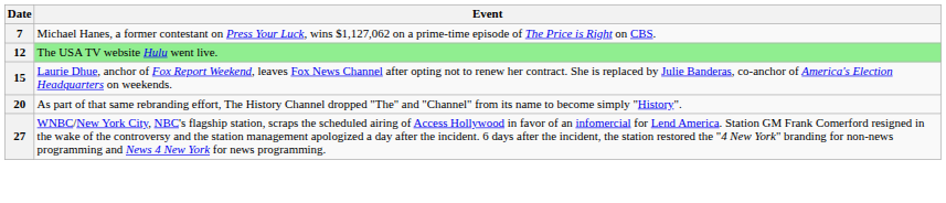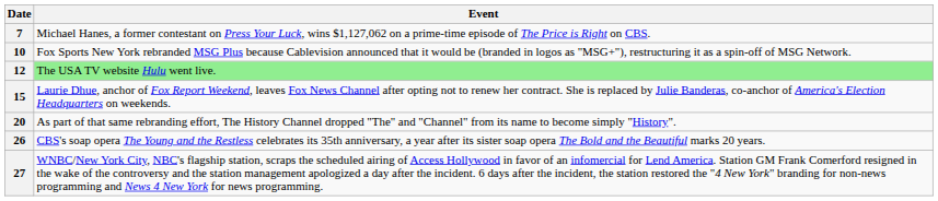+ row: 10 | Fox Sports New York rebranded MSG Plus because Cablevision announced that it would be (branded in logos as "MSG+"), restructuring it as a spin-off of MSG Network.
+ row: 26 | CBS's soap opera The Young and the Restless celebrates its 35th anniversary, a year after its sister soap opera The Bold and the Beautiful marks 20 years.
